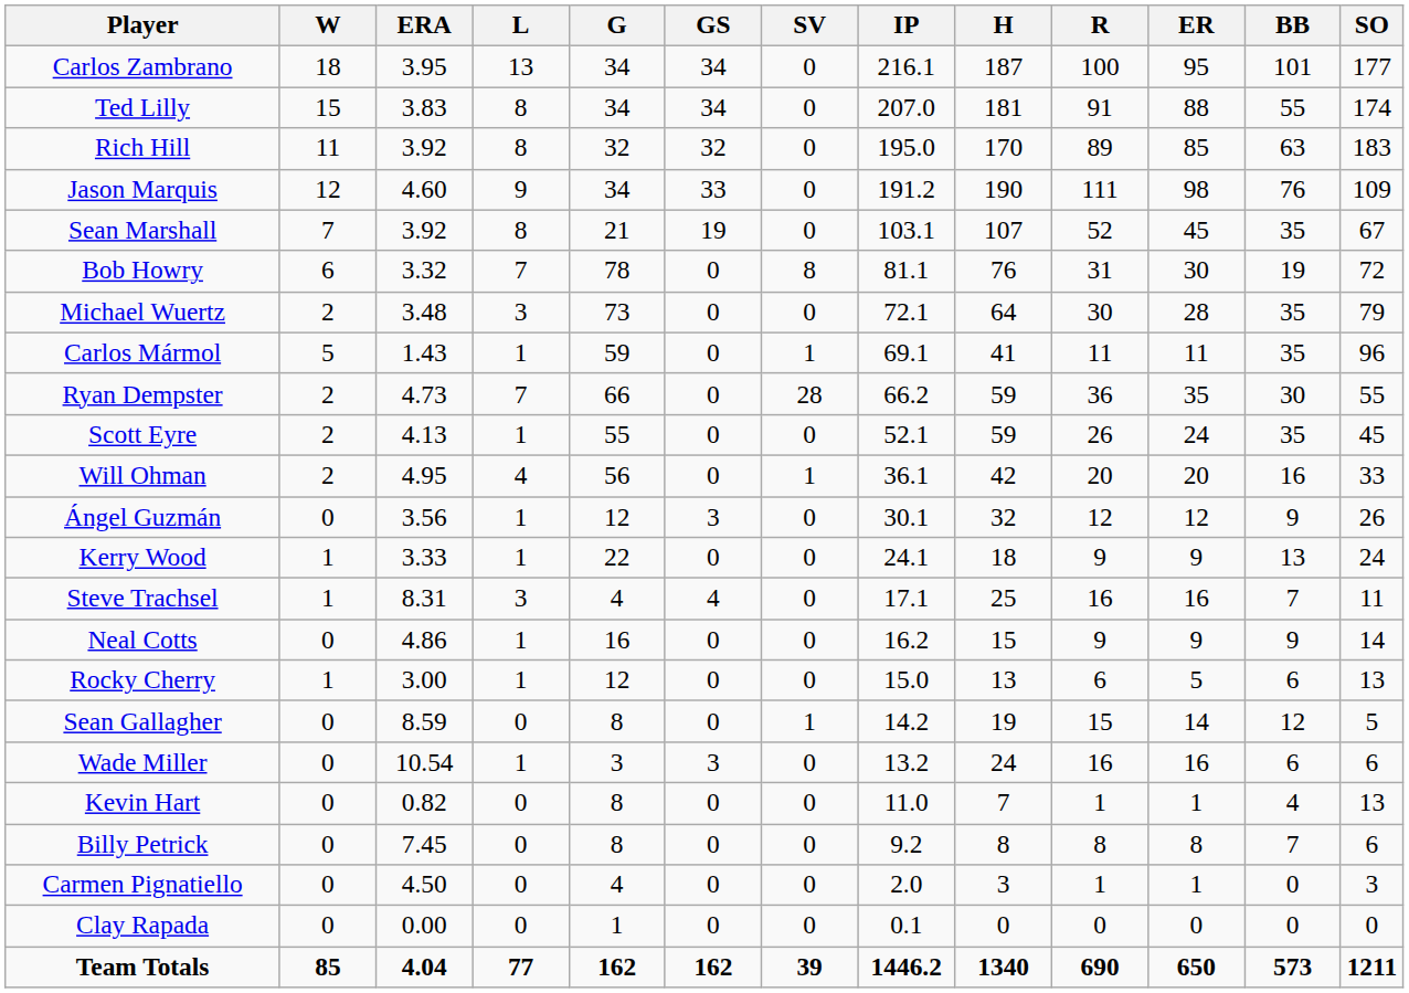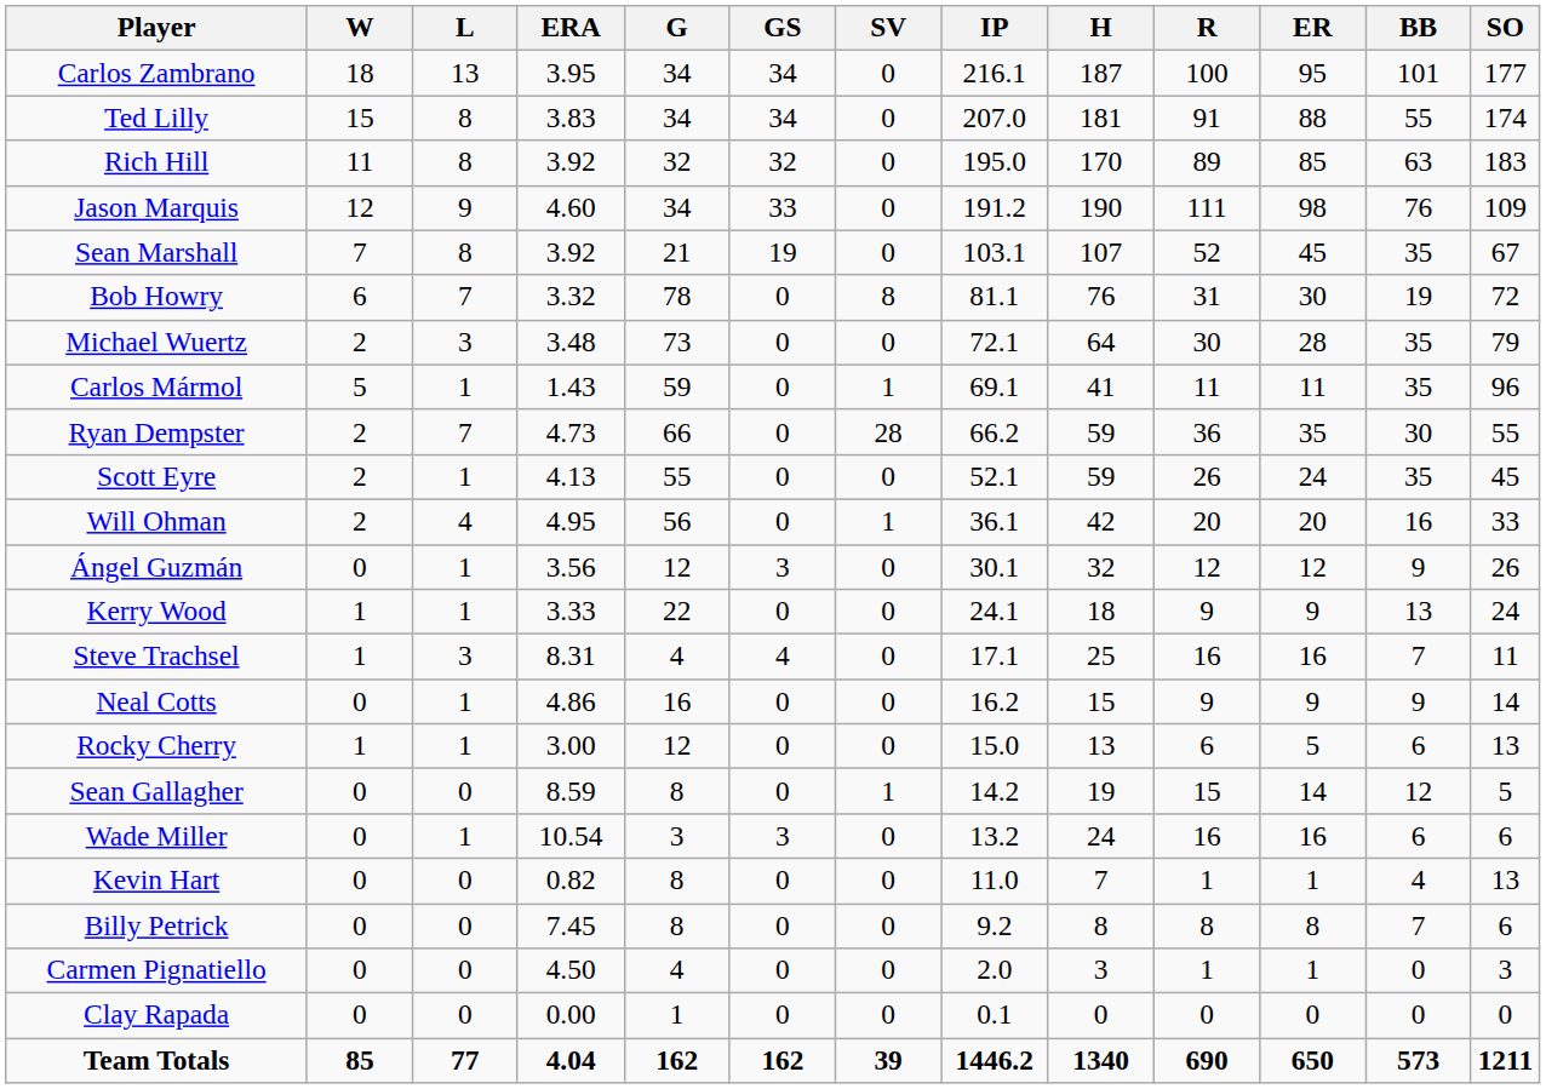columns swapped: L <-> ERA
